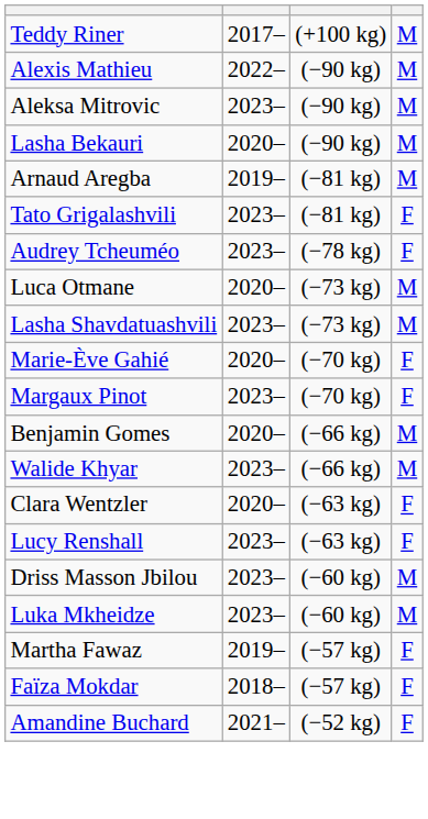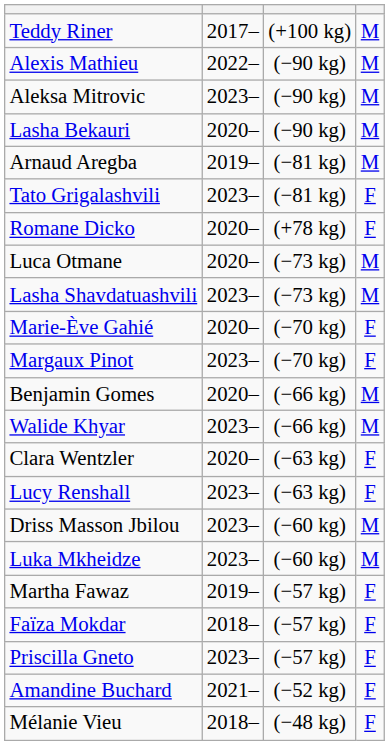+ row: Romane Dicko | 2020– | (+78 kg) | F
- row: Audrey Tcheuméo | 2023– | (−78 kg) | F
+ row: Priscilla Gneto | 2023– | (−57 kg) | F
+ row: Mélanie Vieu | 2018– | (−48 kg) | F
